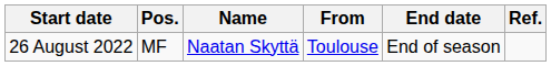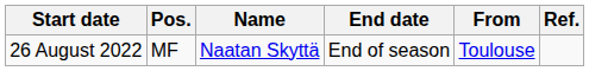columns swapped: From <-> End date
